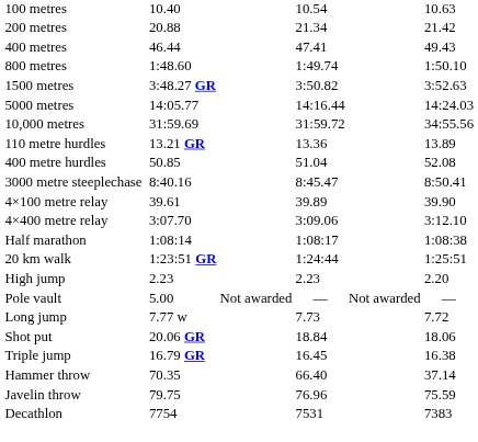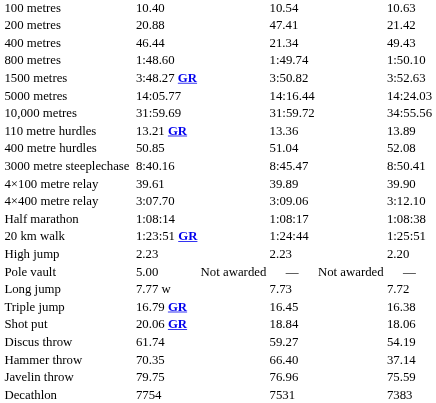200 metres | column 5: 21.34 -> 47.41
400 metres | column 5: 47.41 -> 21.34
rows swapped: Triple jump <-> Shot put
+ row: Discus throw | 61.74 | 59.27 | 54.19
